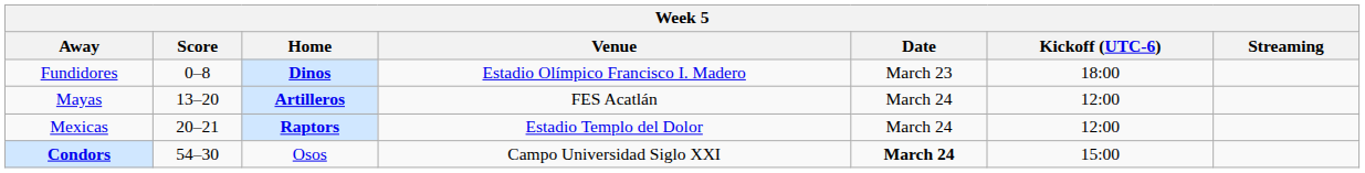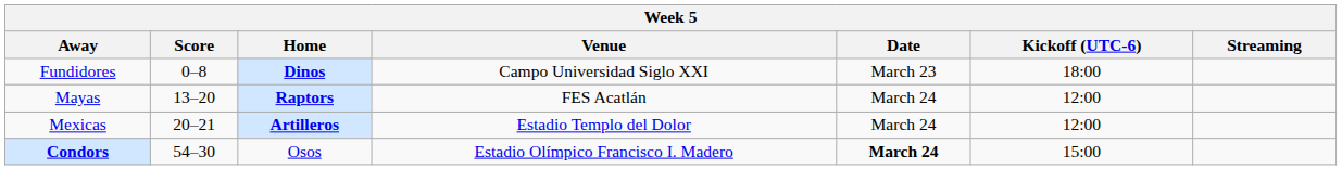Fundidores | Venue: Estadio Olímpico Francisco I. Madero -> Campo Universidad Siglo XXI
Mayas | Home: Artilleros -> Raptors
Mexicas | Home: Raptors -> Artilleros
Condors | Venue: Campo Universidad Siglo XXI -> Estadio Olímpico Francisco I. Madero
